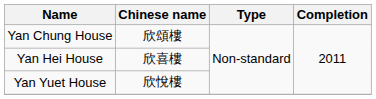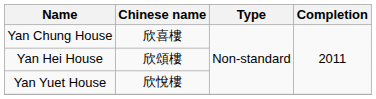Yan Chung House | Chinese name: 欣頌樓 -> 欣喜樓
Yan Hei House | Chinese name: 欣喜樓 -> 欣頌樓
